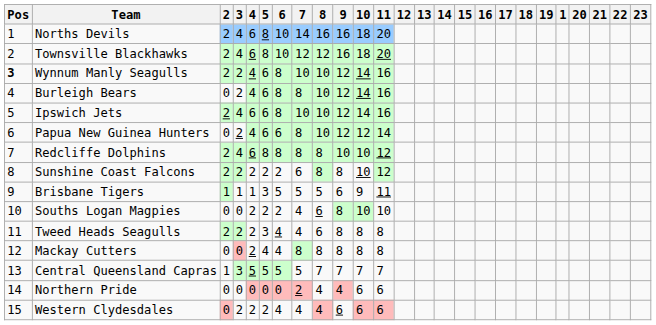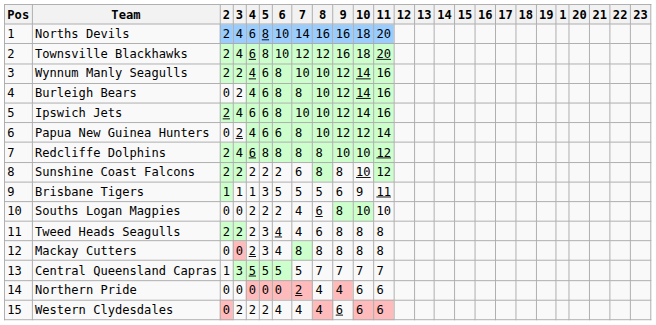Wynnum Manly Seagulls | Pos: bold -> normal
Mackay Cutters | 5: 4 -> 3
